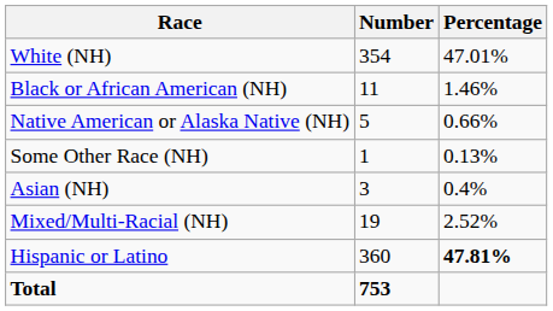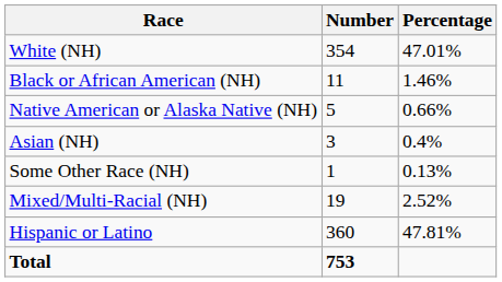rows swapped: Asian (NH) <-> Some Other Race (NH)
Hispanic or Latino | Percentage: bold -> normal
